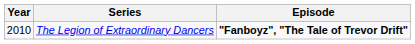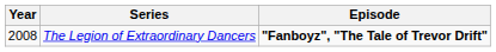The Legion of Extraordinary Dancers | Year: 2010 -> 2008
